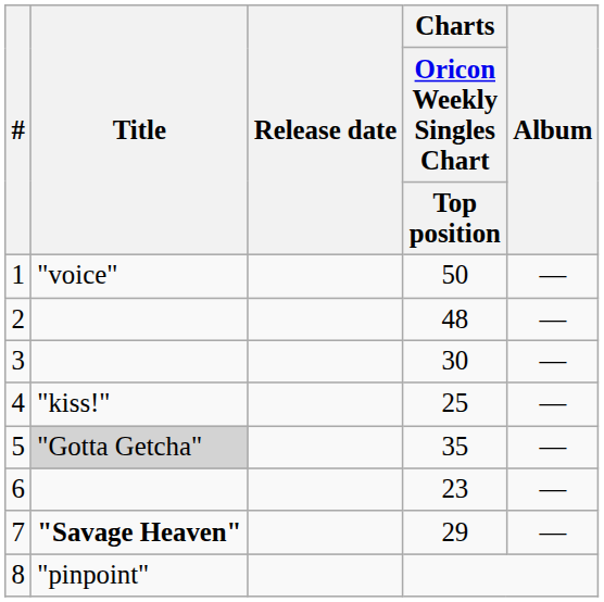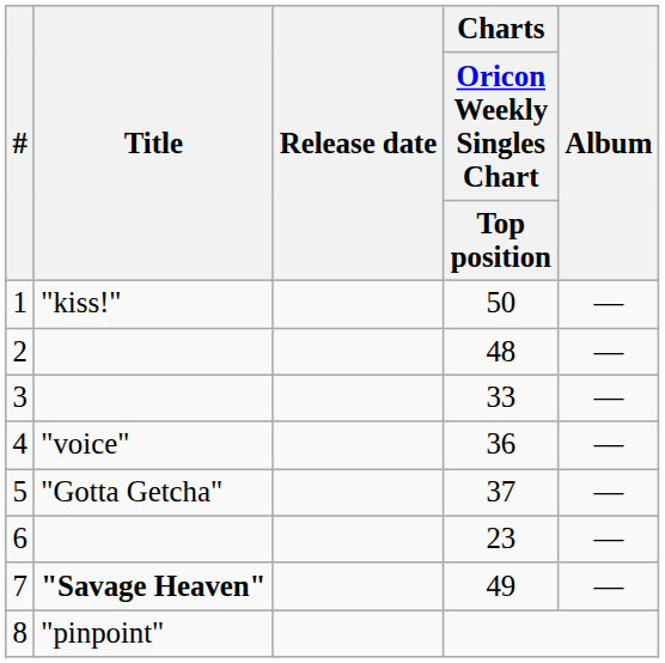1 | Title: "voice" -> "kiss!"
3 | Charts / Oricon Weekly Singles Chart / Top position: 30 -> 33
4 | Title: "kiss!" -> "voice"
4 | Charts / Oricon Weekly Singles Chart / Top position: 25 -> 36
5 | Title: lightgrey background -> no background
5 | Charts / Oricon Weekly Singles Chart / Top position: 35 -> 37
7 | Charts / Oricon Weekly Singles Chart / Top position: 29 -> 49
